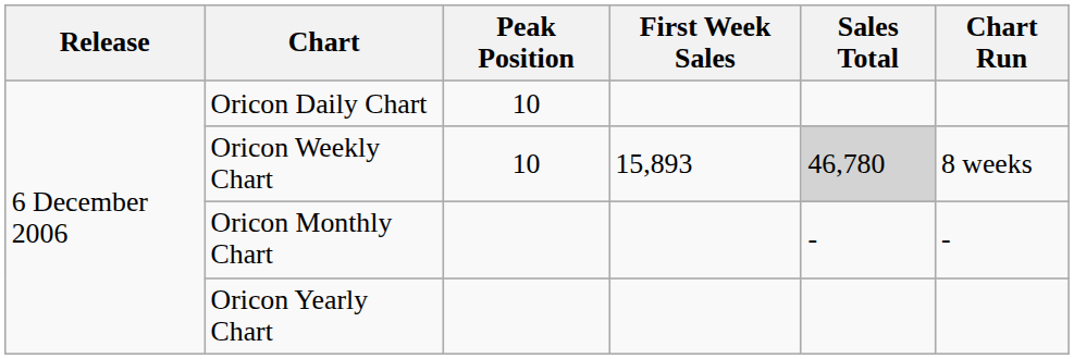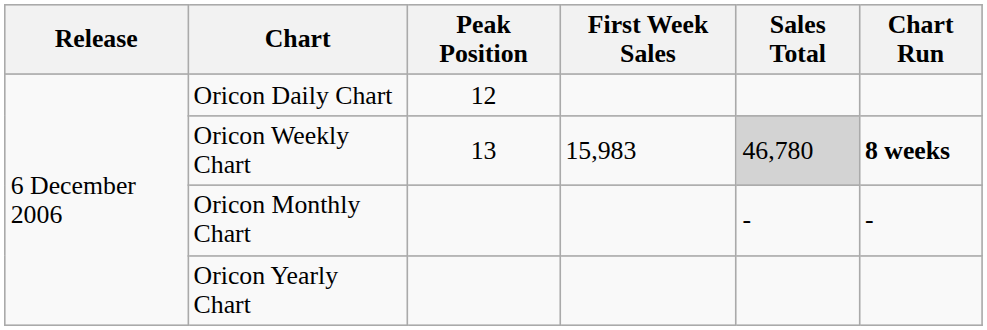Oricon Daily Chart | Peak Position: 10 -> 12
Oricon Weekly Chart | Peak Position: 10 -> 13
Oricon Weekly Chart | First Week Sales: 15,893 -> 15,983
Oricon Weekly Chart | Chart Run: normal -> bold
